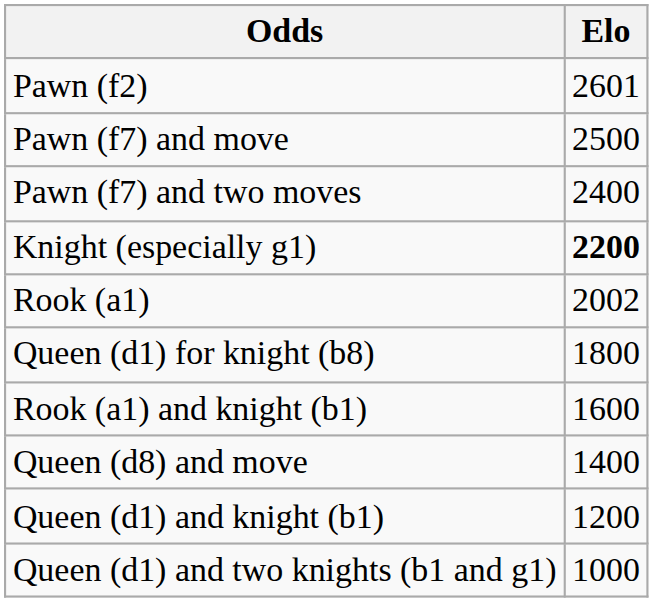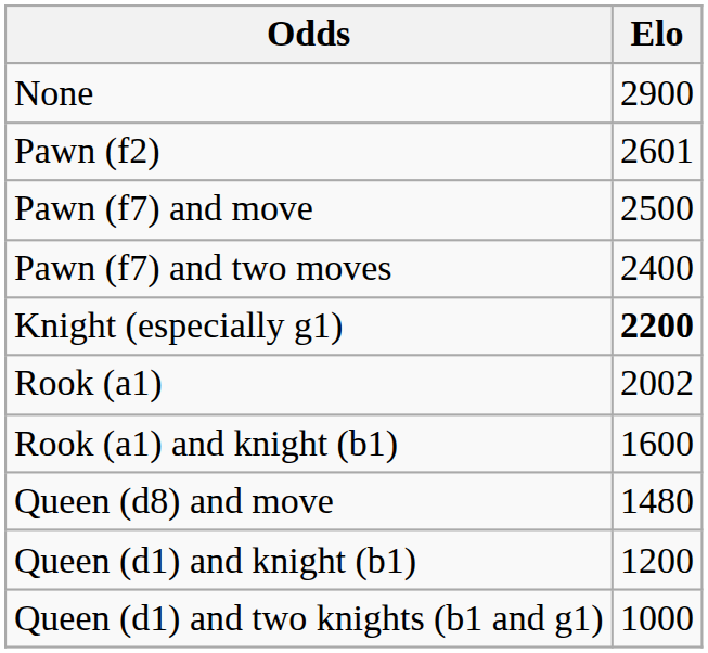+ row: None | 2900
- row: Queen (d1) for knight (b8) | 1800
Queen (d8) and move | Elo: 1400 -> 1480
